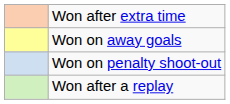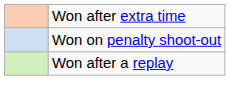- row: Won on away goals
